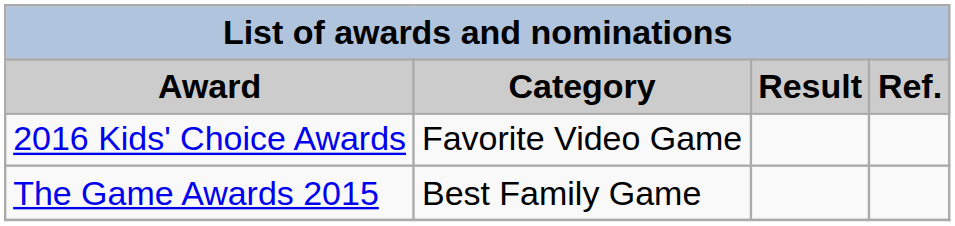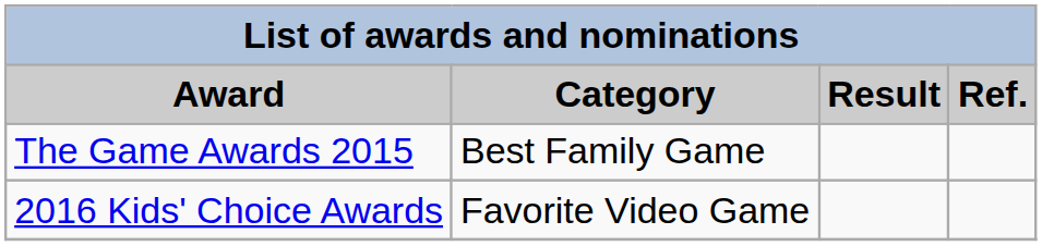rows swapped: The Game Awards 2015 <-> 2016 Kids' Choice Awards
